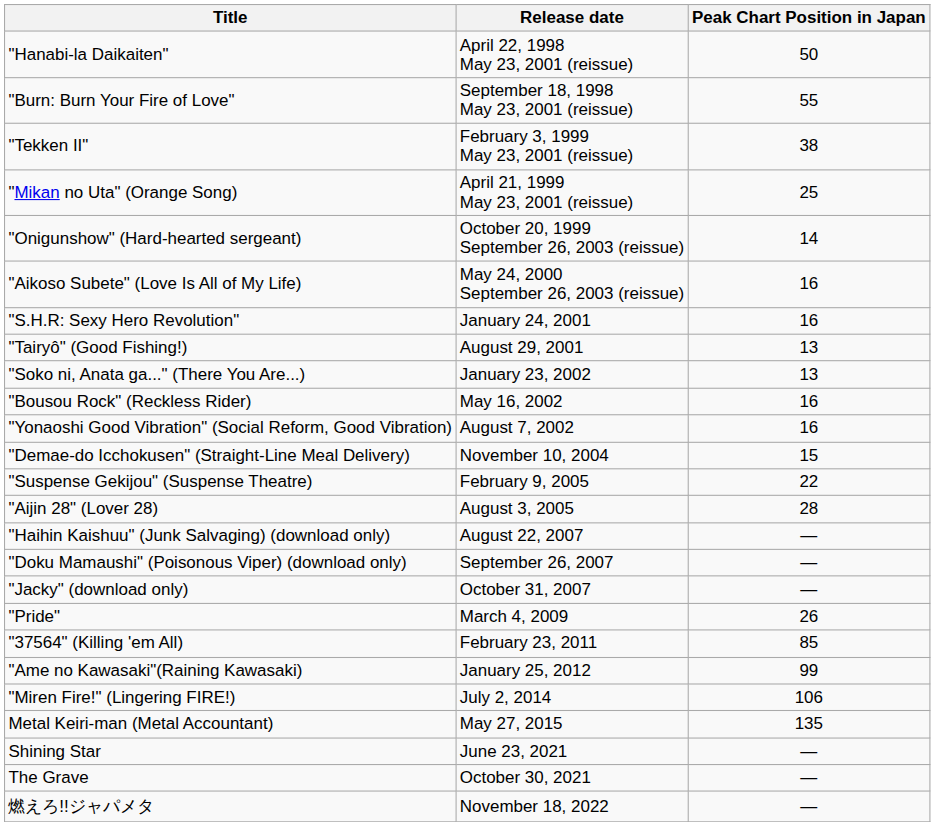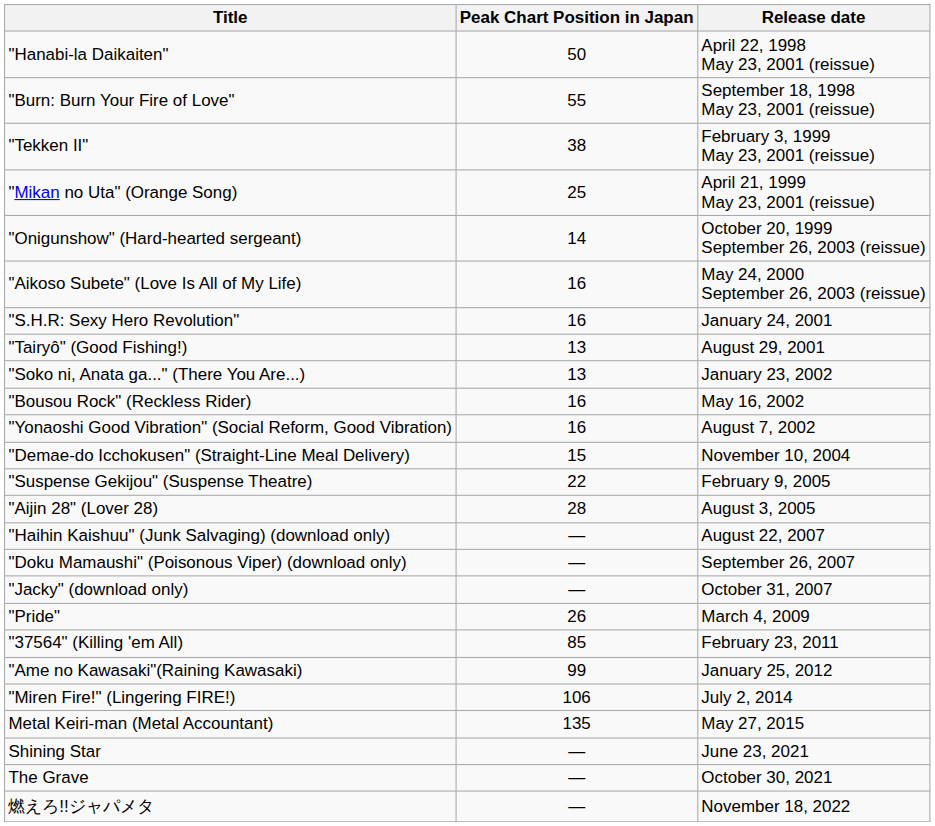columns swapped: Release date <-> Peak Chart Position in Japan
